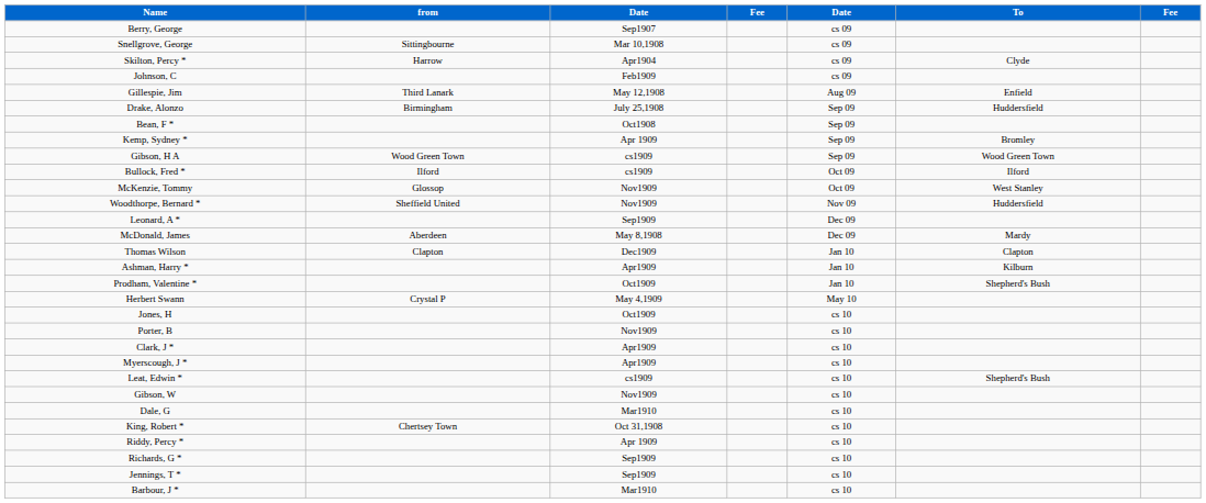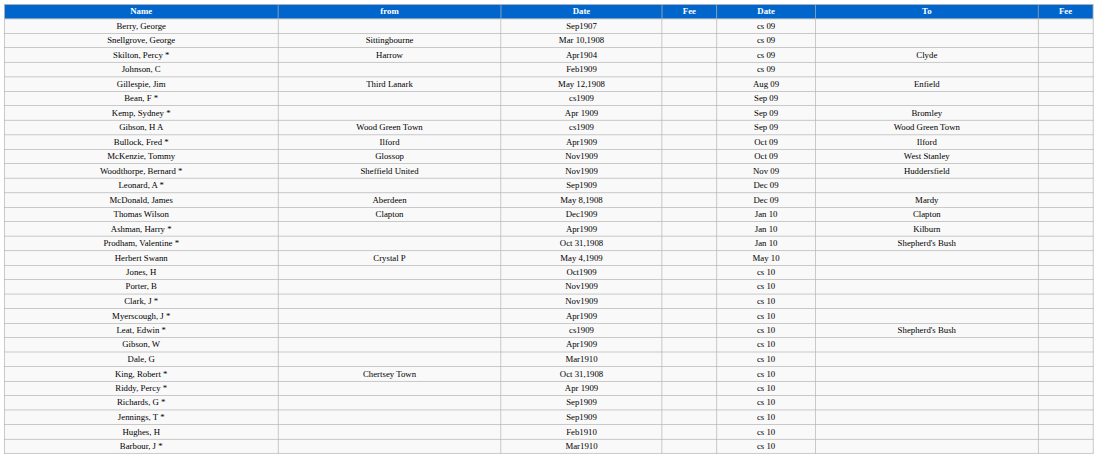- row: Drake, Alonzo | Birmingham | July 25,1908 | Sep 09 | Huddersfield
Bean, F * | column 3: Oct1908 -> cs1909
Bullock, Fred * | column 3: cs1909 -> Apr1909
Prodham, Valentine * | column 3: Oct1909 -> Oct 31,1908
Clark, J * | column 3: Apr1909 -> Nov1909
Gibson, W | column 3: Nov1909 -> Apr1909
+ row: Hughes, H | Feb1910 | cs 10
